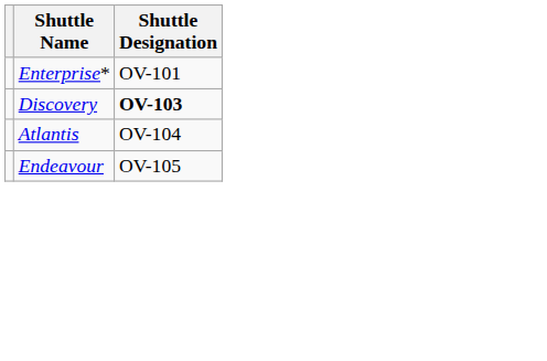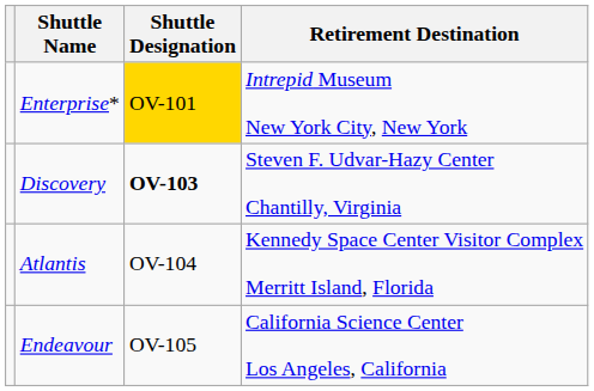+ column: Retirement Destination | Intrepid Museum New York City, New York | Steven F. Udvar-Hazy Center Chantilly, Virginia | Kennedy Space Center Visitor Complex Merritt Island, Florida | California Science Center Los Angeles, California
Enterprise* | Shuttle Designation: no background -> gold background
